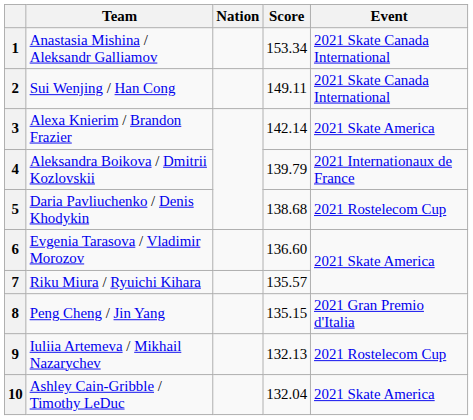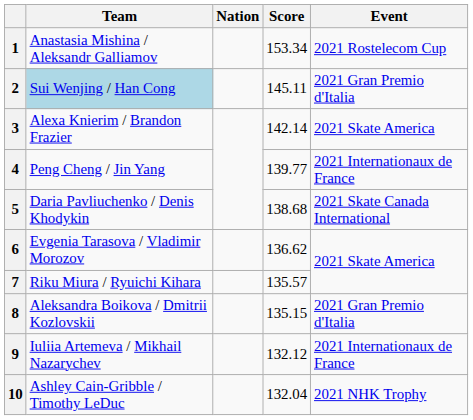1 | Event: 2021 Skate Canada International -> 2021 Rostelecom Cup
2 | Team: no background -> lightblue background
2 | Score: 149.11 -> 145.11
2 | Event: 2021 Skate Canada International -> 2021 Gran Premio d'Italia
4 | Team: Aleksandra Boikova / Dmitrii Kozlovskii -> Peng Cheng / Jin Yang
4 | Score: 139.79 -> 139.77
5 | Event: 2021 Rostelecom Cup -> 2021 Skate Canada International
6 | Score: 136.60 -> 136.62
8 | Team: Peng Cheng / Jin Yang -> Aleksandra Boikova / Dmitrii Kozlovskii
9 | Score: 132.13 -> 132.12
9 | Event: 2021 Rostelecom Cup -> 2021 Internationaux de France
10 | Event: 2021 Skate America -> 2021 NHK Trophy
